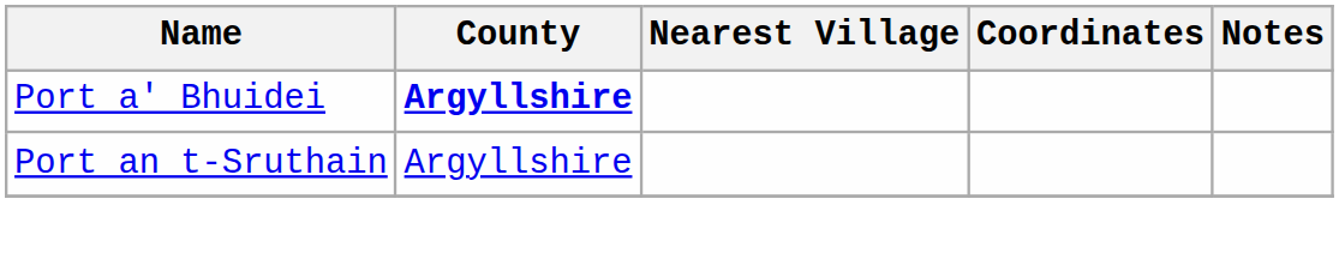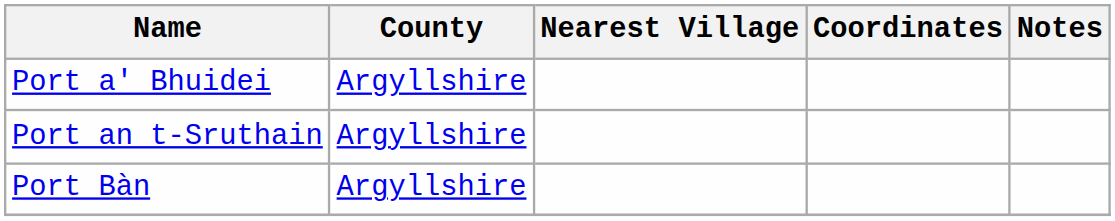Port a' Bhuidei | County: bold -> normal
+ row: Port Bàn | Argyllshire
